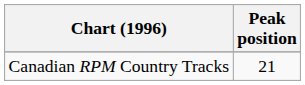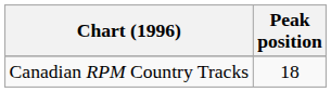Canadian RPM Country Tracks | Peak position: 21 -> 18
